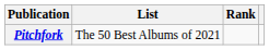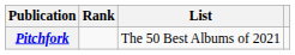columns swapped: List <-> Rank
